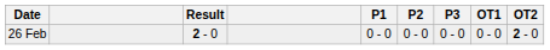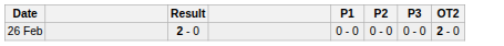- column: OT1 | 0 - 0
